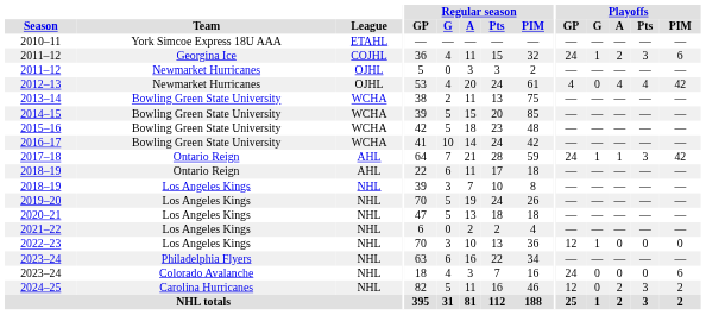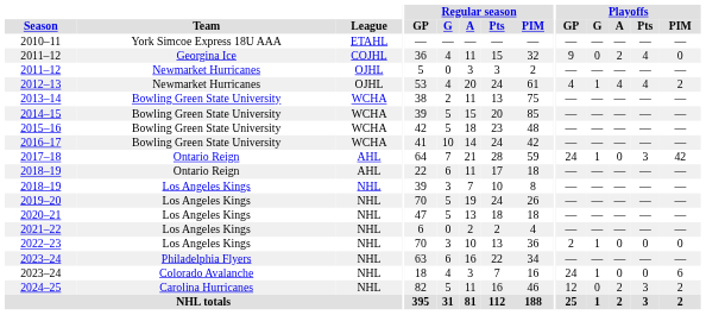2011–12 / Georgina Ice | Playoffs / GP: 24 -> 9
2011–12 / Georgina Ice | Playoffs / G: 1 -> 0
2011–12 / Georgina Ice | Playoffs / Pts: 3 -> 4
2011–12 / Georgina Ice | Playoffs / PIM: 6 -> 0
2012–13 | Playoffs / G: 0 -> 1
2012–13 | Playoffs / PIM: 42 -> 2
2017–18 | Playoffs / A: 1 -> 0
2022–23 | Playoffs / GP: 12 -> 2
2023–24 / Colorado Avalanche | Playoffs / G: 0 -> 1
